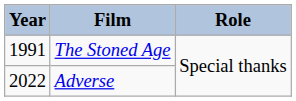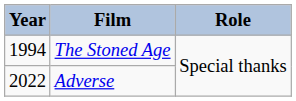The Stoned Age | Year: 1991 -> 1994
